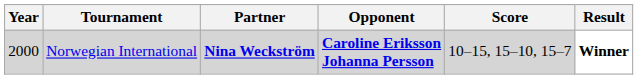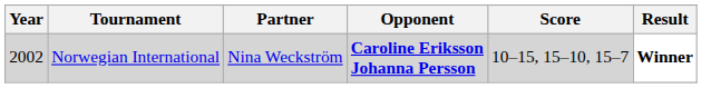Norwegian International | Year: 2000 -> 2002
Norwegian International | Partner: bold -> normal
